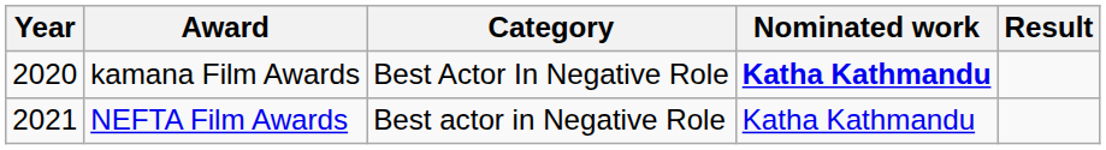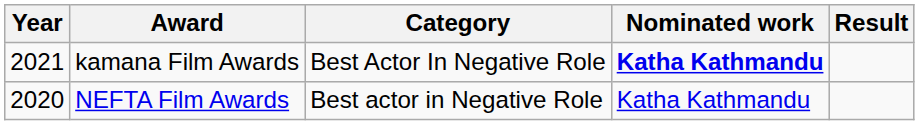kamana Film Awards | Year: 2020 -> 2021
NEFTA Film Awards | Year: 2021 -> 2020
